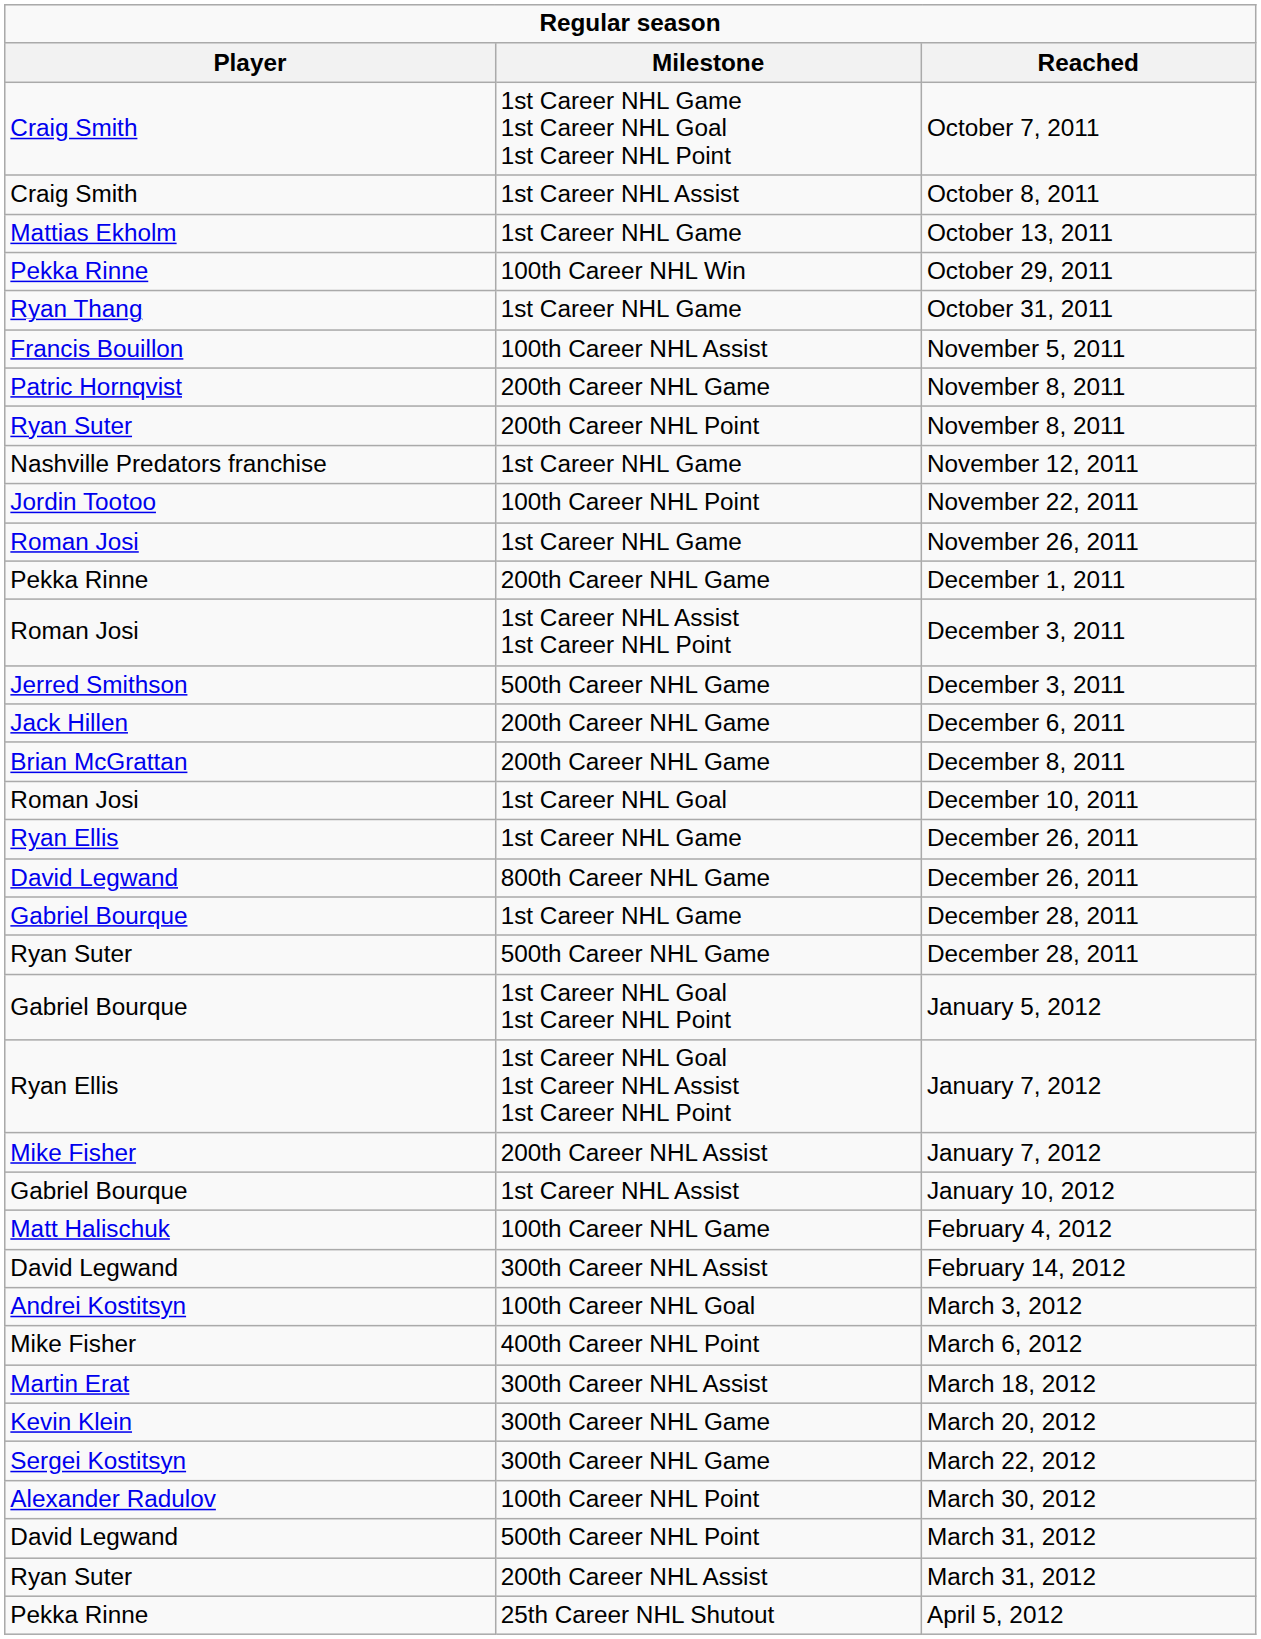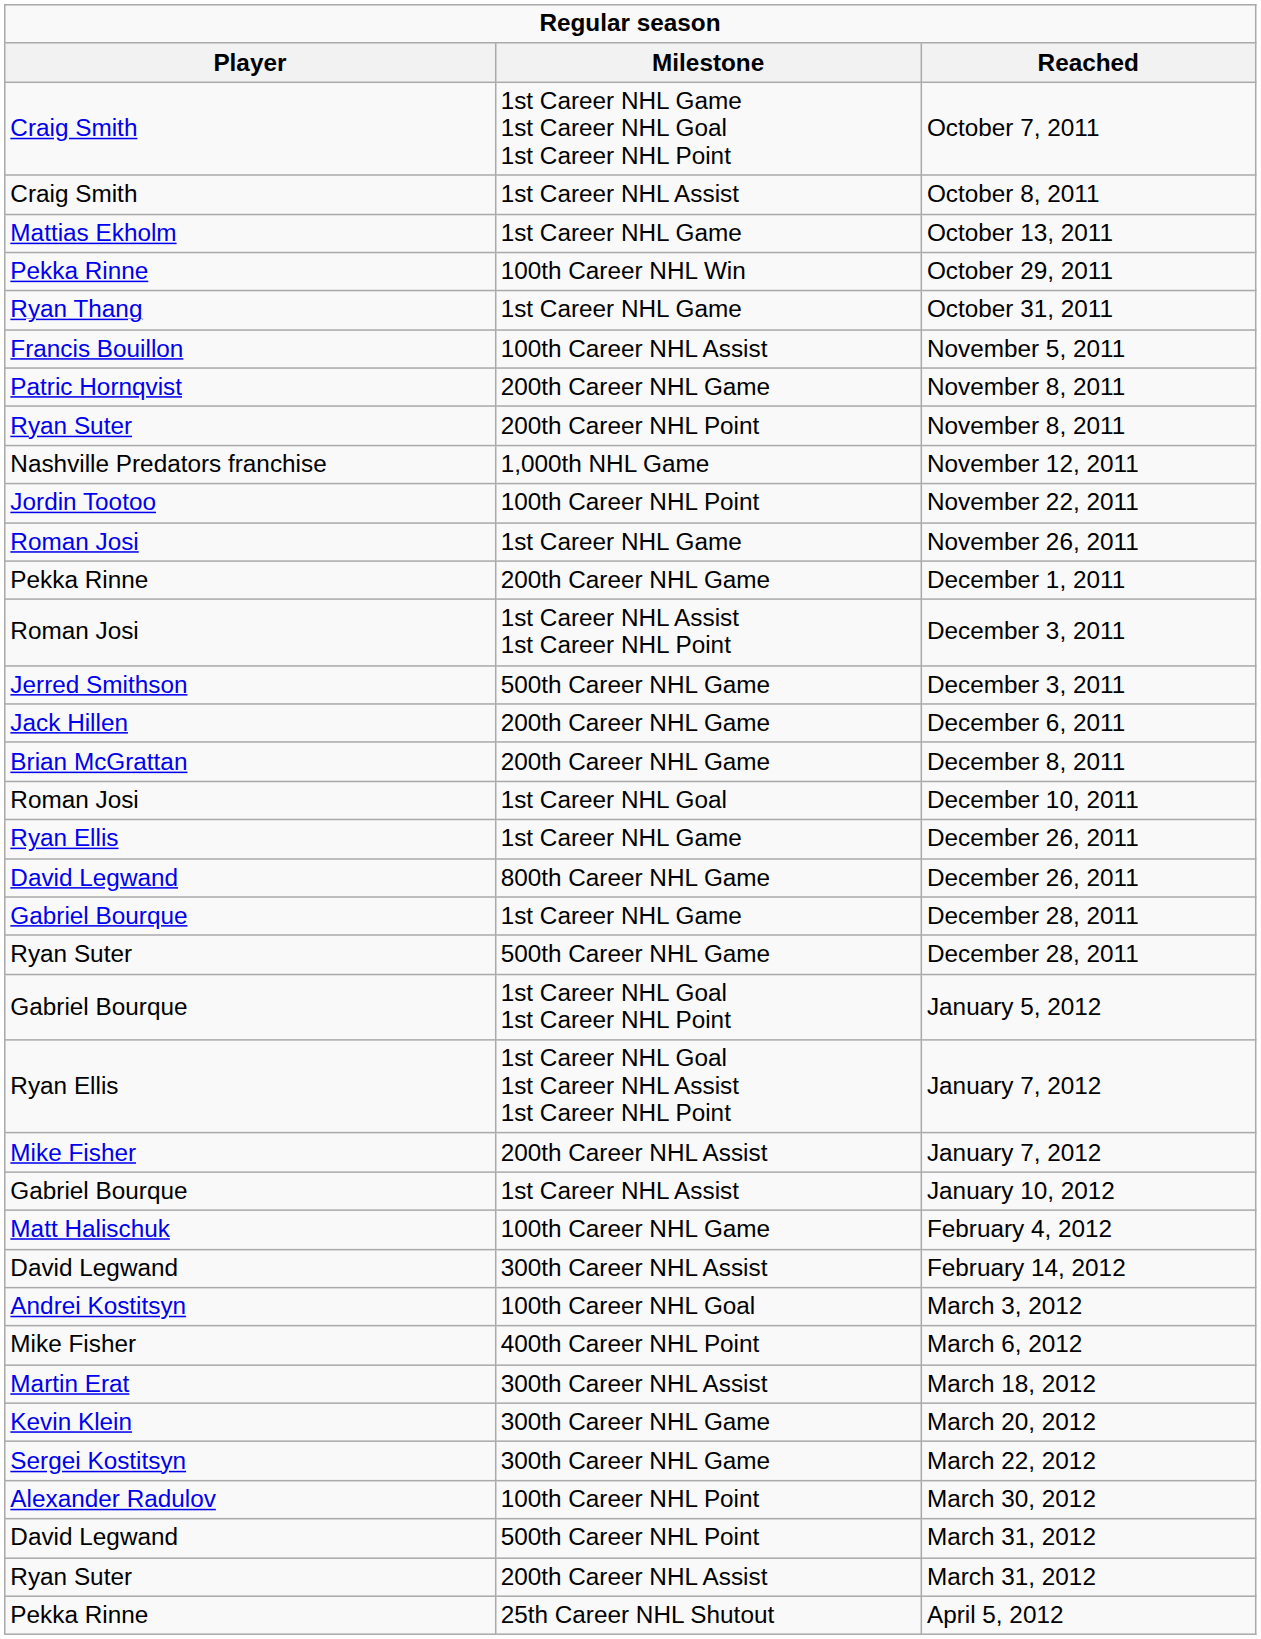November 12, 2011 | Milestone: 1st Career NHL Game -> 1,000th NHL Game
